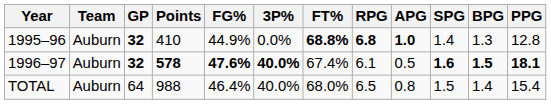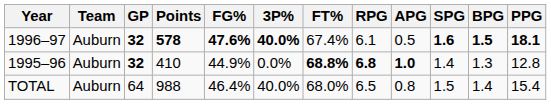rows swapped: 1995–96 <-> 1996–97
